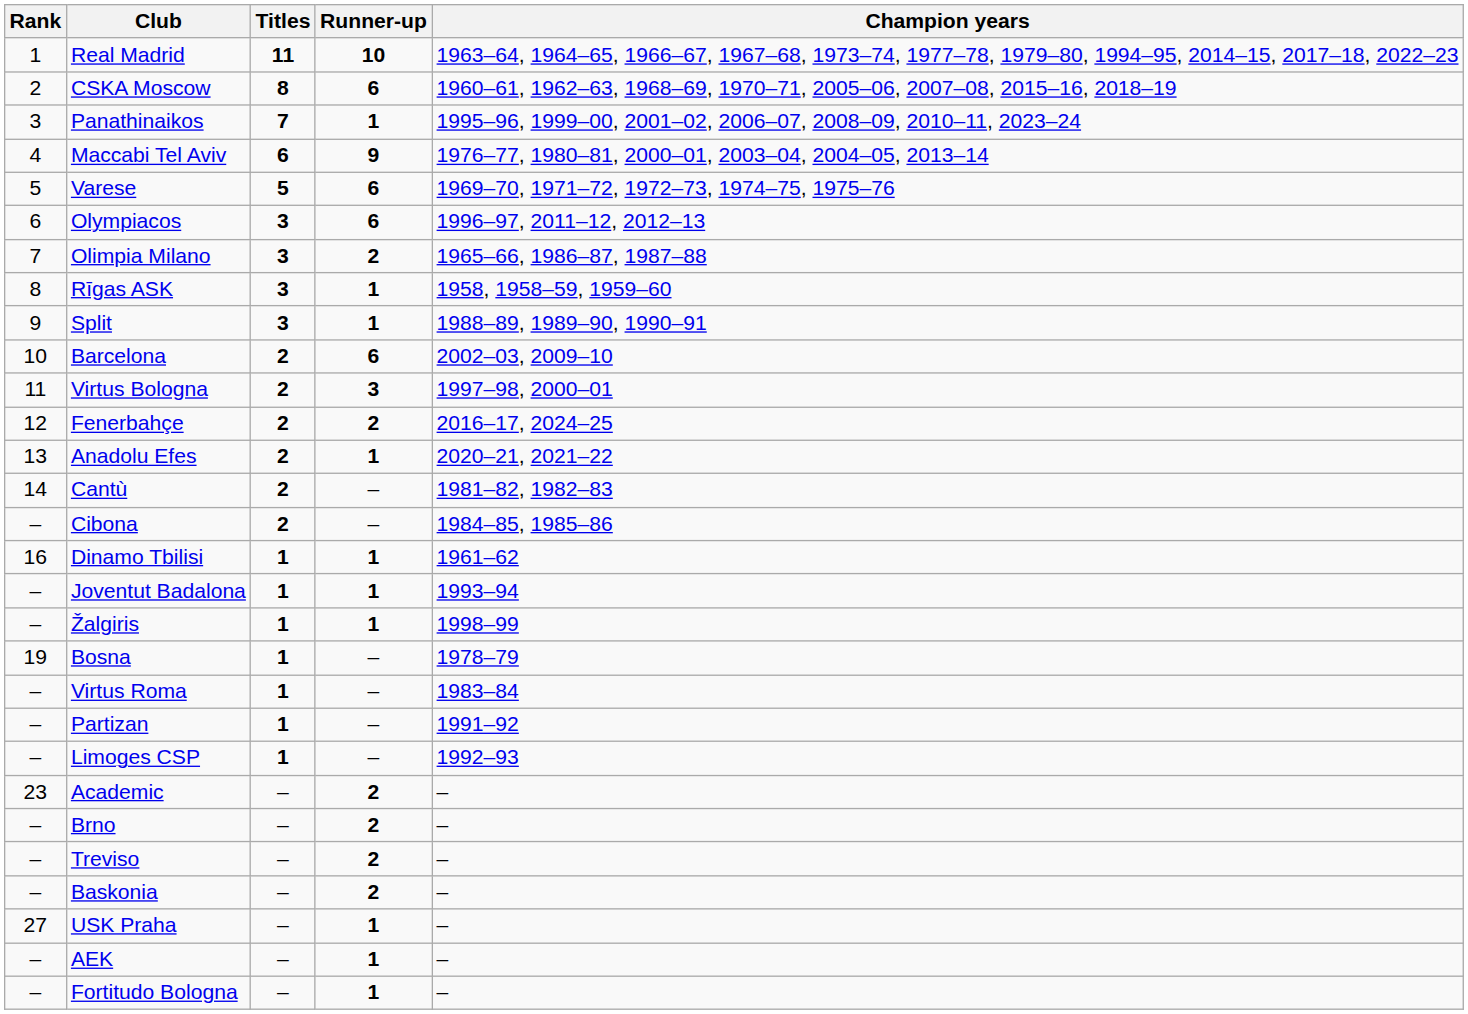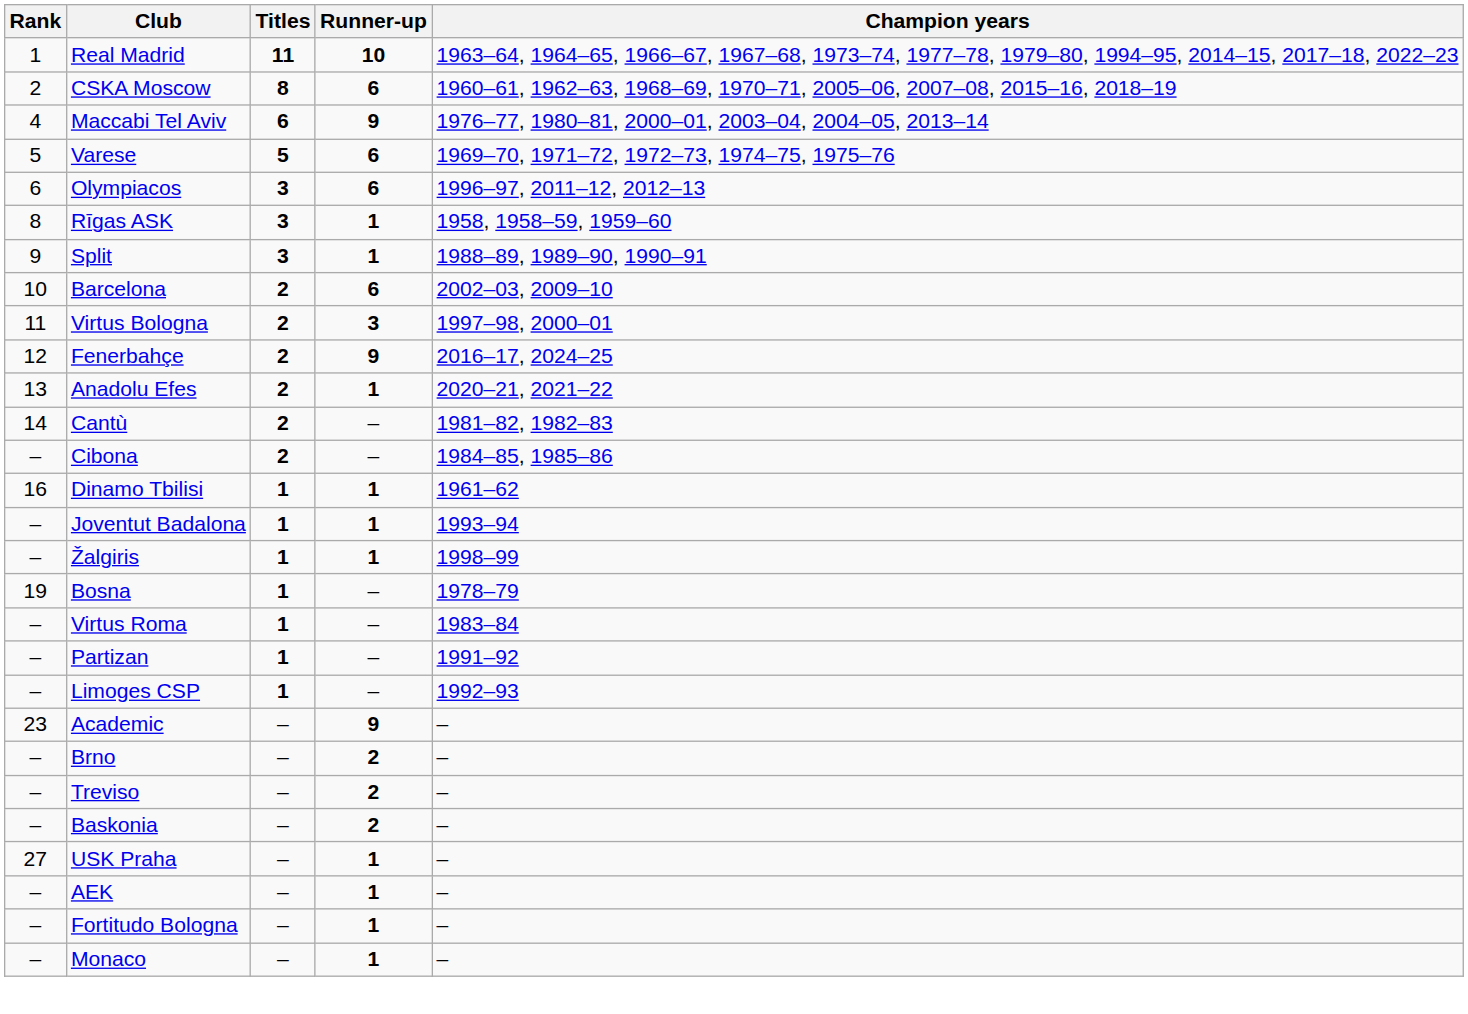- row: 3 | Panathinaikos | 7 | 1 | 1995–96, 1999–00, 2001–02, 2006–07, 2008–09, 2010–11, 2023–24
- row: 7 | Olimpia Milano | 3 | 2 | 1965–66, 1986–87, 1987–88
Fenerbahçe | Runner-up: 2 -> 9
Academic | Runner-up: 2 -> 9
+ row: – | Monaco | – | 1 | –
